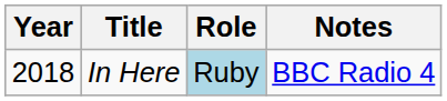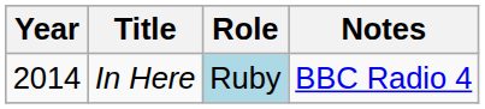In Here | Year: 2018 -> 2014
